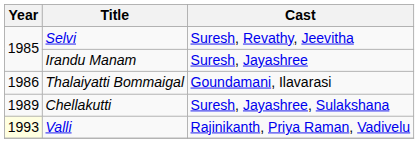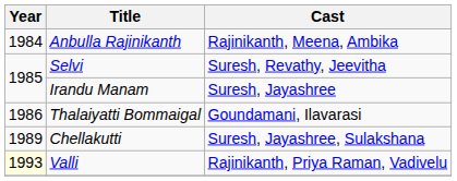+ row: 1984 | Anbulla Rajinikanth | Rajinikanth, Meena, Ambika
